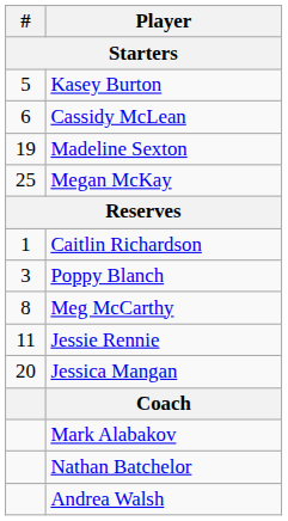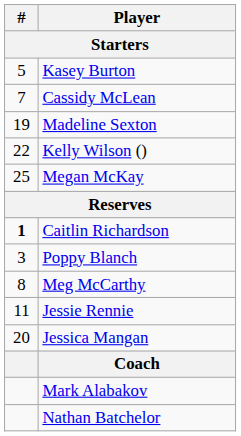Cassidy McLean | #: 6 -> 7
+ row: 22 | Kelly Wilson ()
Caitlin Richardson | #: normal -> bold
- row: Andrea Walsh
